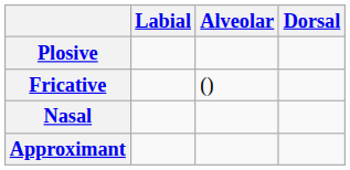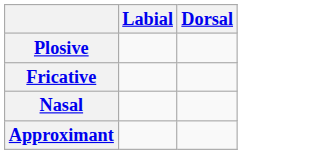- column: Alveolar | ()
